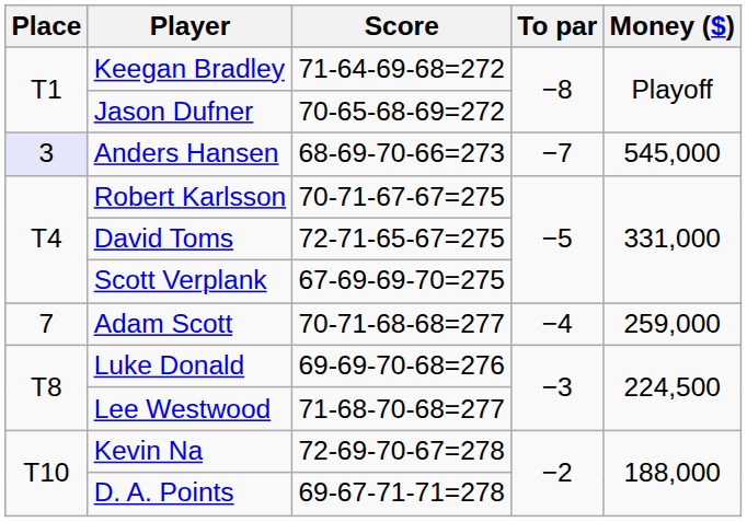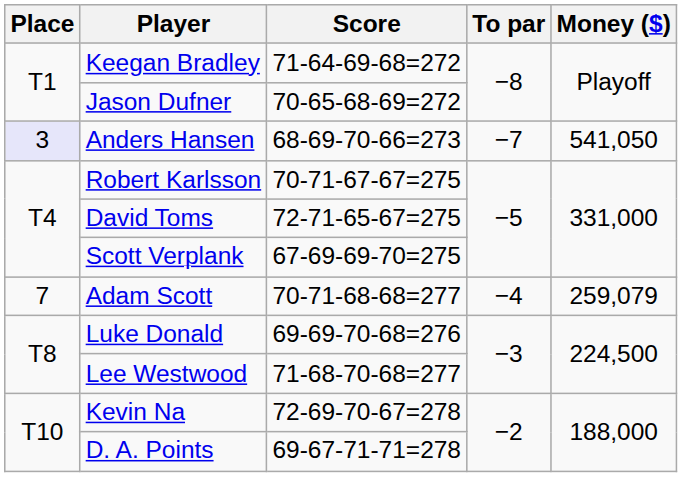Anders Hansen | Money ($): 545,000 -> 541,050
Adam Scott | Money ($): 259,000 -> 259,079
